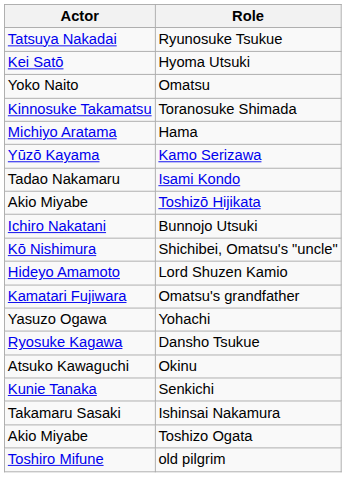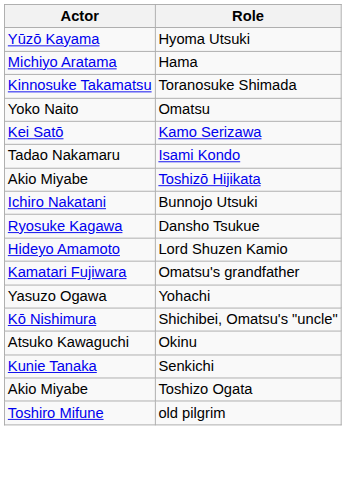- row: Tatsuya Nakadai | Ryunosuke Tsukue
Hyoma Utsuki | Actor: Kei Satō -> Yūzō Kayama
rows swapped: Hama <-> Omatsu
Kamo Serizawa | Actor: Yūzō Kayama -> Kei Satō
rows swapped: Shichibei, Omatsu's "uncle" <-> Dansho Tsukue
- row: Takamaru Sasaki | Ishinsai Nakamura
